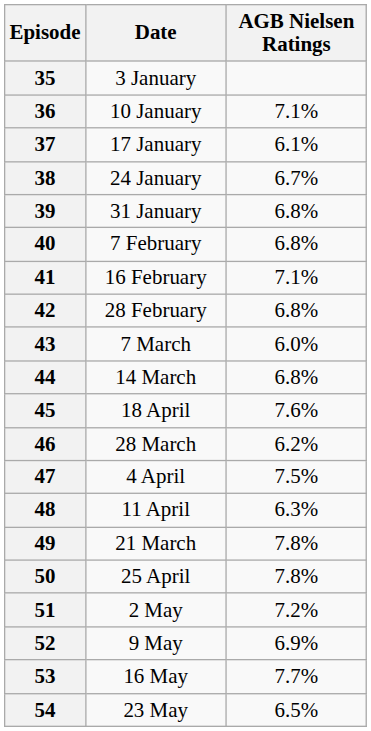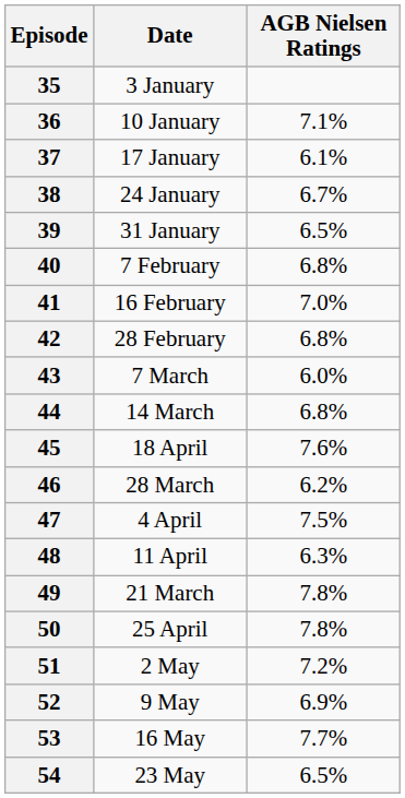39 | AGB Nielsen Ratings: 6.8% -> 6.5%
41 | AGB Nielsen Ratings: 7.1% -> 7.0%
